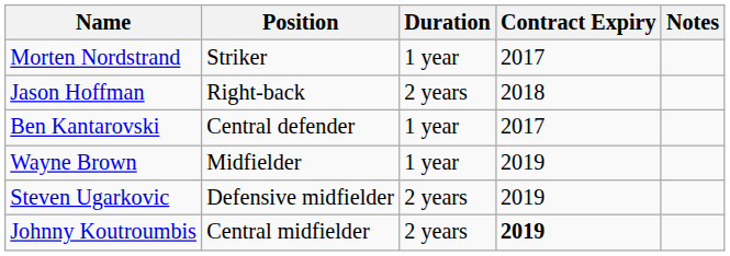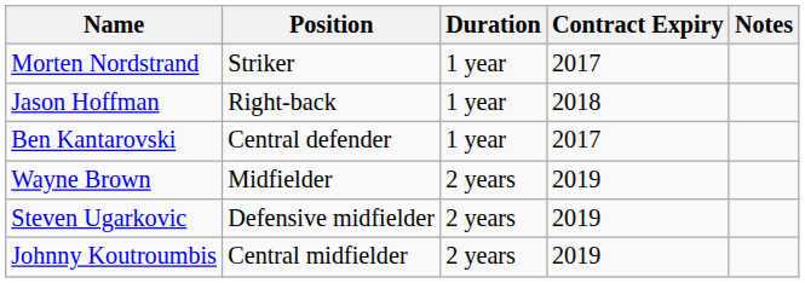Jason Hoffman | Duration: 2 years -> 1 year
Wayne Brown | Duration: 1 year -> 2 years
Johnny Koutroumbis | Contract Expiry: bold -> normal
